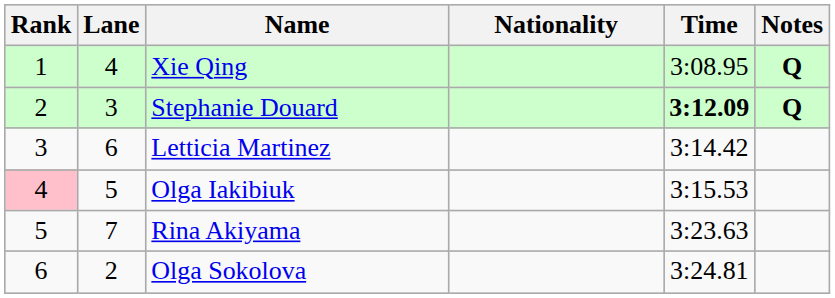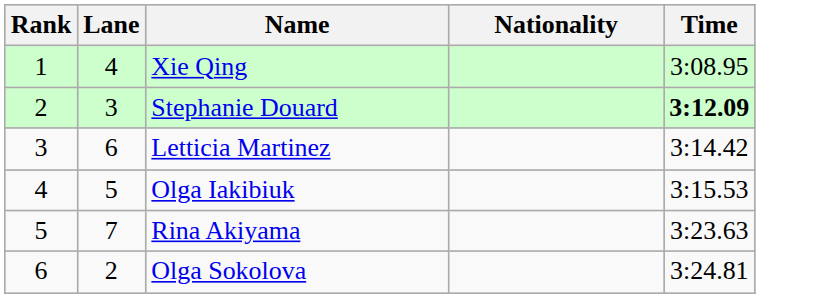- column: Notes | Q | Q
Olga Iakibiuk | Rank: pink background -> no background
